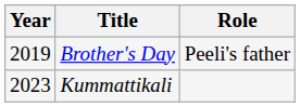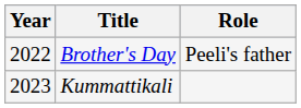Brother's Day | Year: 2019 -> 2022
